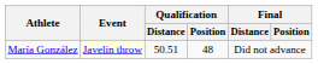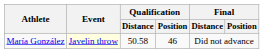María González | Qualification / Distance: 50.51 -> 50.58
María González | Qualification / Position: 48 -> 46
